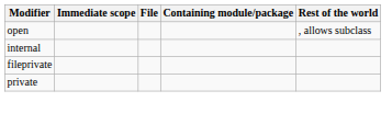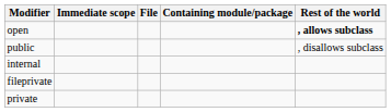open | Rest of the world: normal -> bold
+ row: public | , disallows subclass
